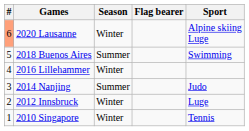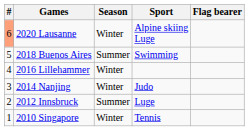columns swapped: Flag bearer <-> Sport
2014 Nanjing | Season: Summer -> Winter
2012 Innsbruck | Season: Winter -> Summer
